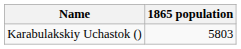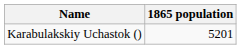Karabulakskiy Uchastok () | 1865 population: 5803 -> 5201
